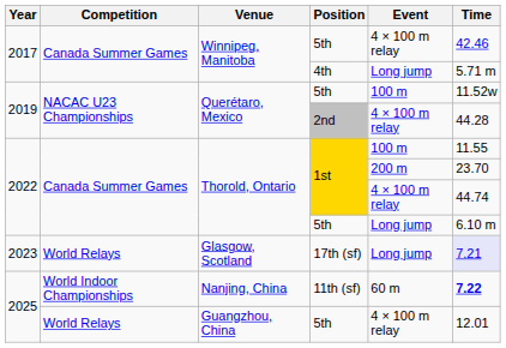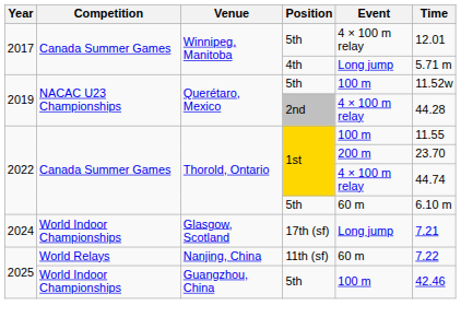Winnipeg, Manitoba / 5th | Time: 42.46 -> 12.01
Thorold, Ontario / 5th | Event: Long jump -> 60 m
Glasgow, Scotland | Year: 2023 -> 2024
Glasgow, Scotland | Competition: World Relays -> World Indoor Championships
Glasgow, Scotland | Time: lavender background -> no background
Nanjing, China | Competition: World Indoor Championships -> World Relays
Nanjing, China | Time: bold -> normal
Guangzhou, China | Competition: World Relays -> World Indoor Championships
Guangzhou, China | Event: 4 × 100 m relay -> 100 m
Guangzhou, China | Time: 12.01 -> 42.46
